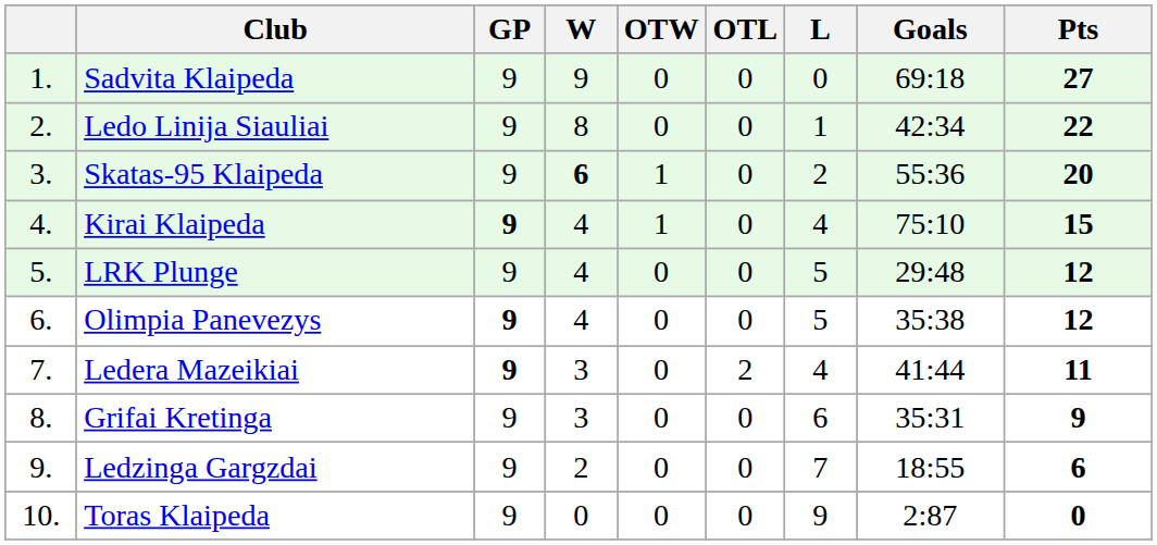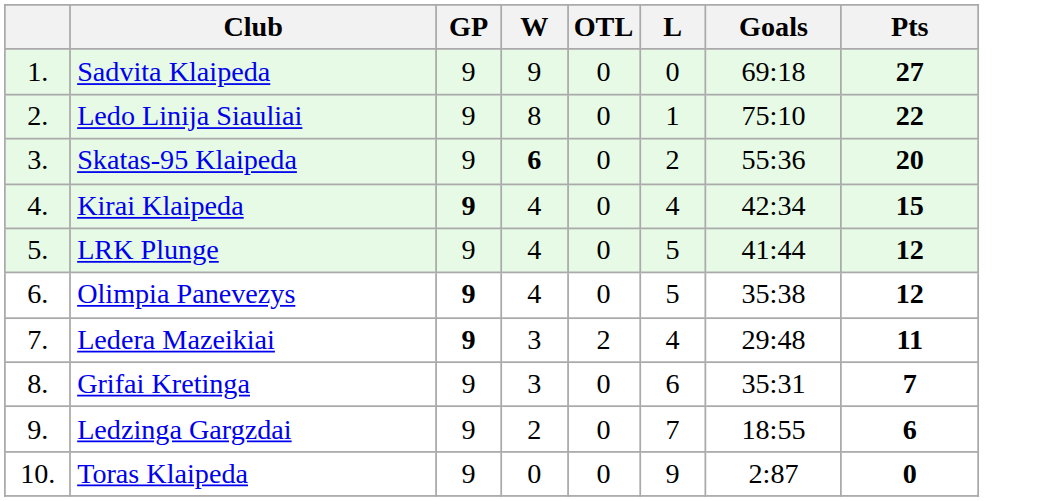- column: OTW | 0 | 0 | 1 | 1 | 0 | 0 | 0 | 0 | 0 | 0
Ledo Linija Siauliai | Goals: 42:34 -> 75:10
Kirai Klaipeda | Goals: 75:10 -> 42:34
LRK Plunge | Goals: 29:48 -> 41:44
Ledera Mazeikiai | Goals: 41:44 -> 29:48
Grifai Kretinga | Pts: 9 -> 7
